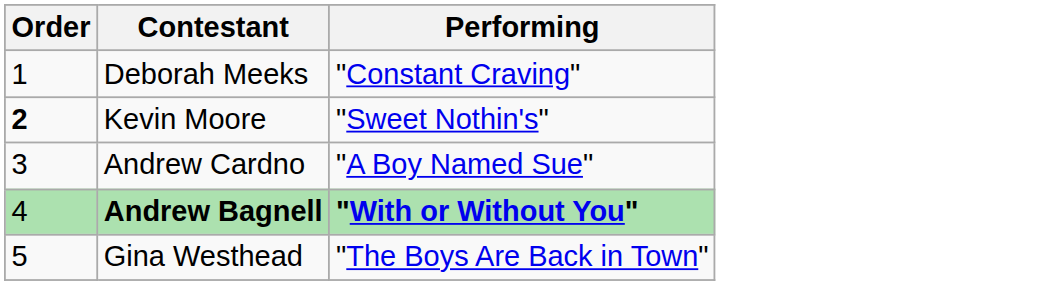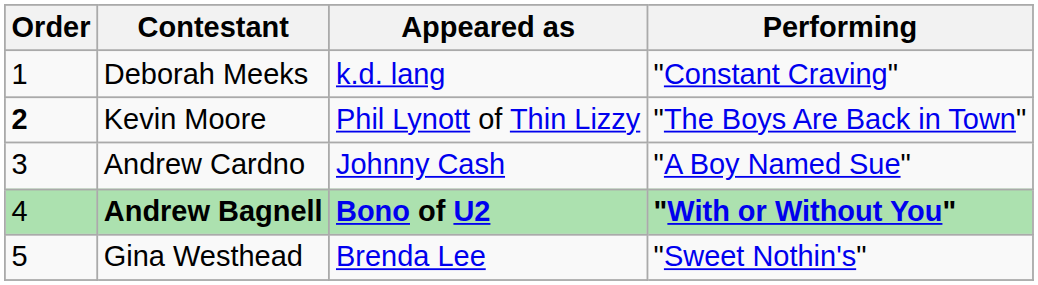+ column: Appeared as | k.d. lang | Phil Lynott of Thin Lizzy | Johnny Cash | Bono of U2 | Brenda Lee
Kevin Moore | Performing: "Sweet Nothin's" -> "The Boys Are Back in Town"
Gina Westhead | Performing: "The Boys Are Back in Town" -> "Sweet Nothin's"
